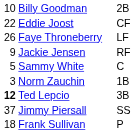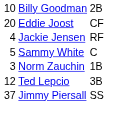Eddie Joost | column 1: 22 -> 20
- row: 26 | Faye Throneberry | LF
Jackie Jensen | column 1: 9 -> 4
Ted Lepcio | column 1: bold -> normal
- row: 18 | Frank Sullivan | P
